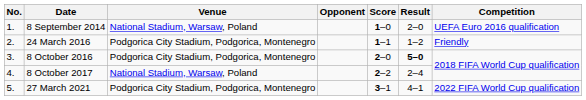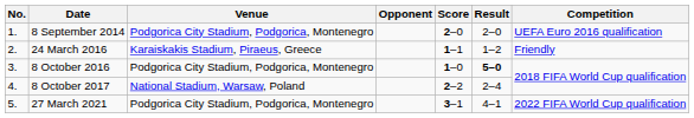8 September 2014 | Venue: National Stadium, Warsaw, Poland -> Podgorica City Stadium, Podgorica, Montenegro
8 September 2014 | Score: 1–0 -> 2–0
24 March 2016 | Venue: Podgorica City Stadium, Podgorica, Montenegro -> Karaiskakis Stadium, Piraeus, Greece
8 October 2016 | Score: 2–0 -> 1–0
